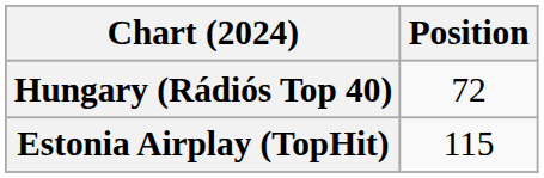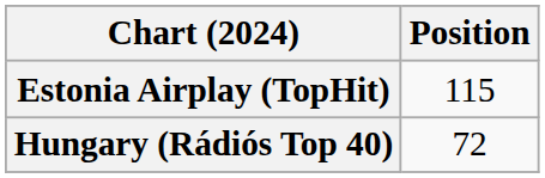rows swapped: Estonia Airplay (TopHit) <-> Hungary (Rádiós Top 40)
